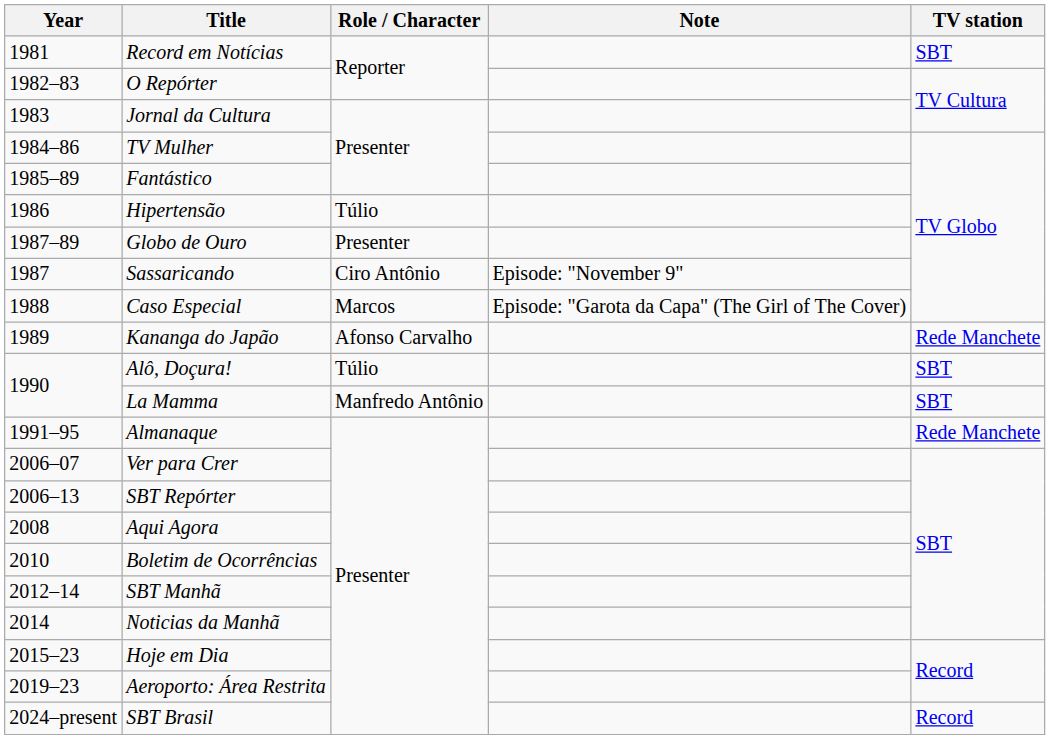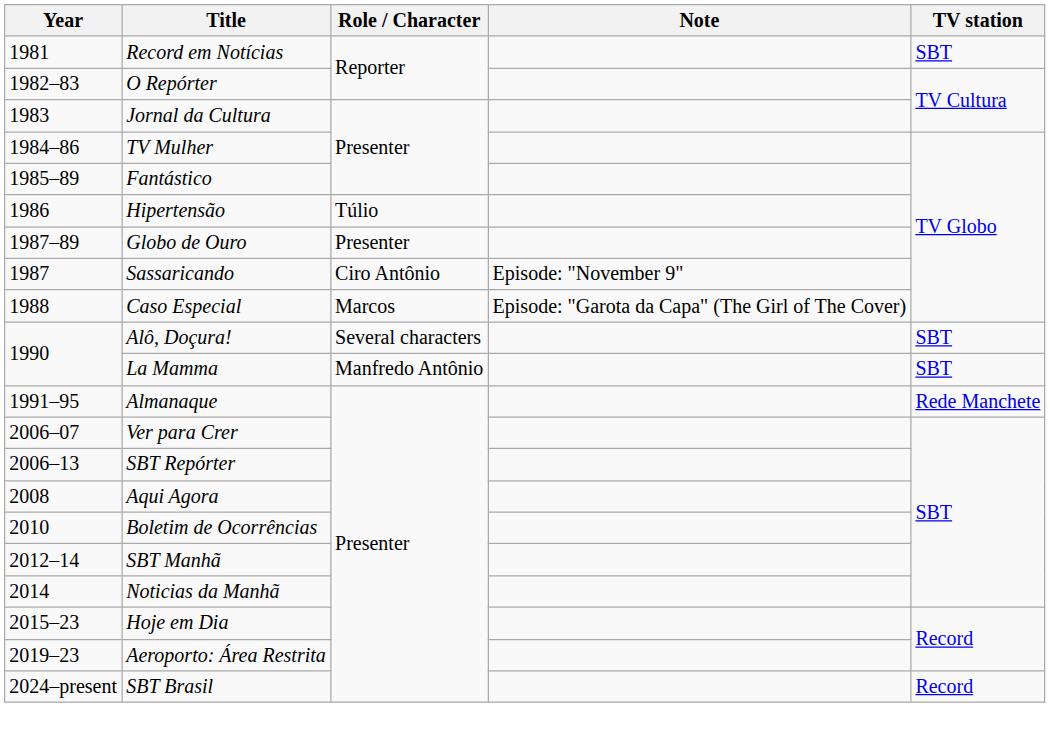- row: 1989 | Kananga do Japão | Afonso Carvalho | Rede Manchete
Alô, Doçura! | Role / Character: Túlio -> Several characters
